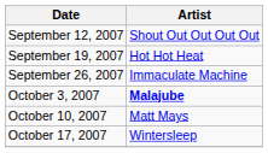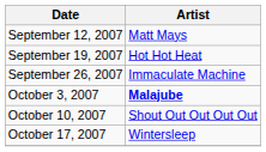September 12, 2007 | Artist: Shout Out Out Out Out -> Matt Mays
October 10, 2007 | Artist: Matt Mays -> Shout Out Out Out Out
